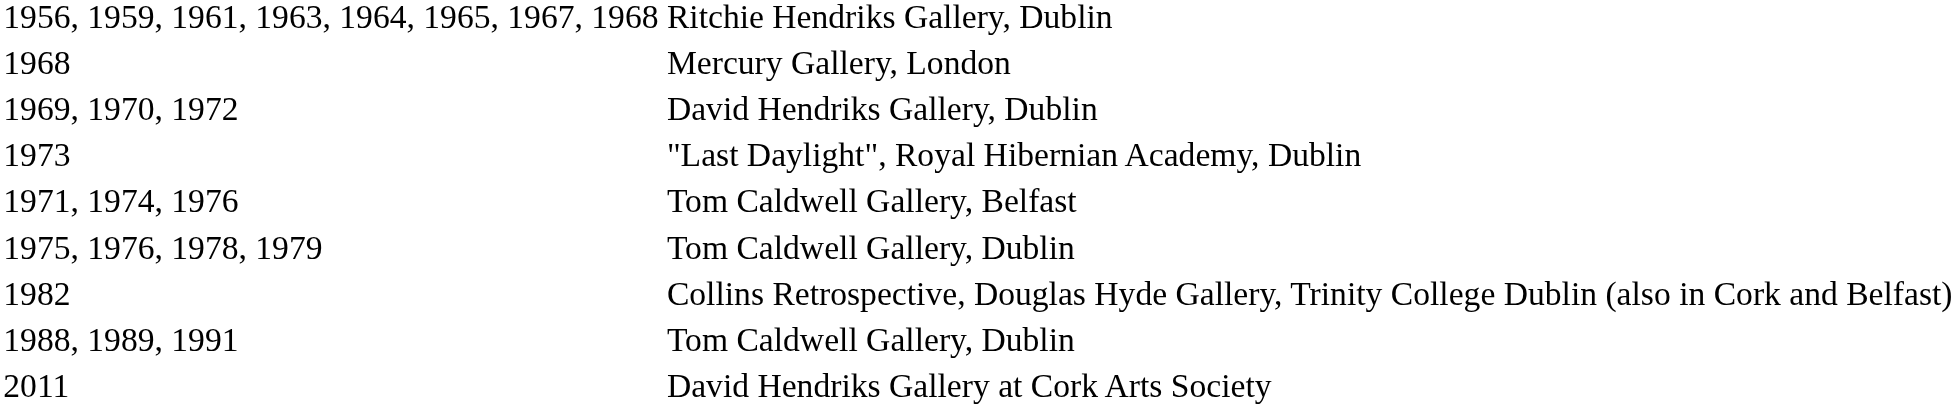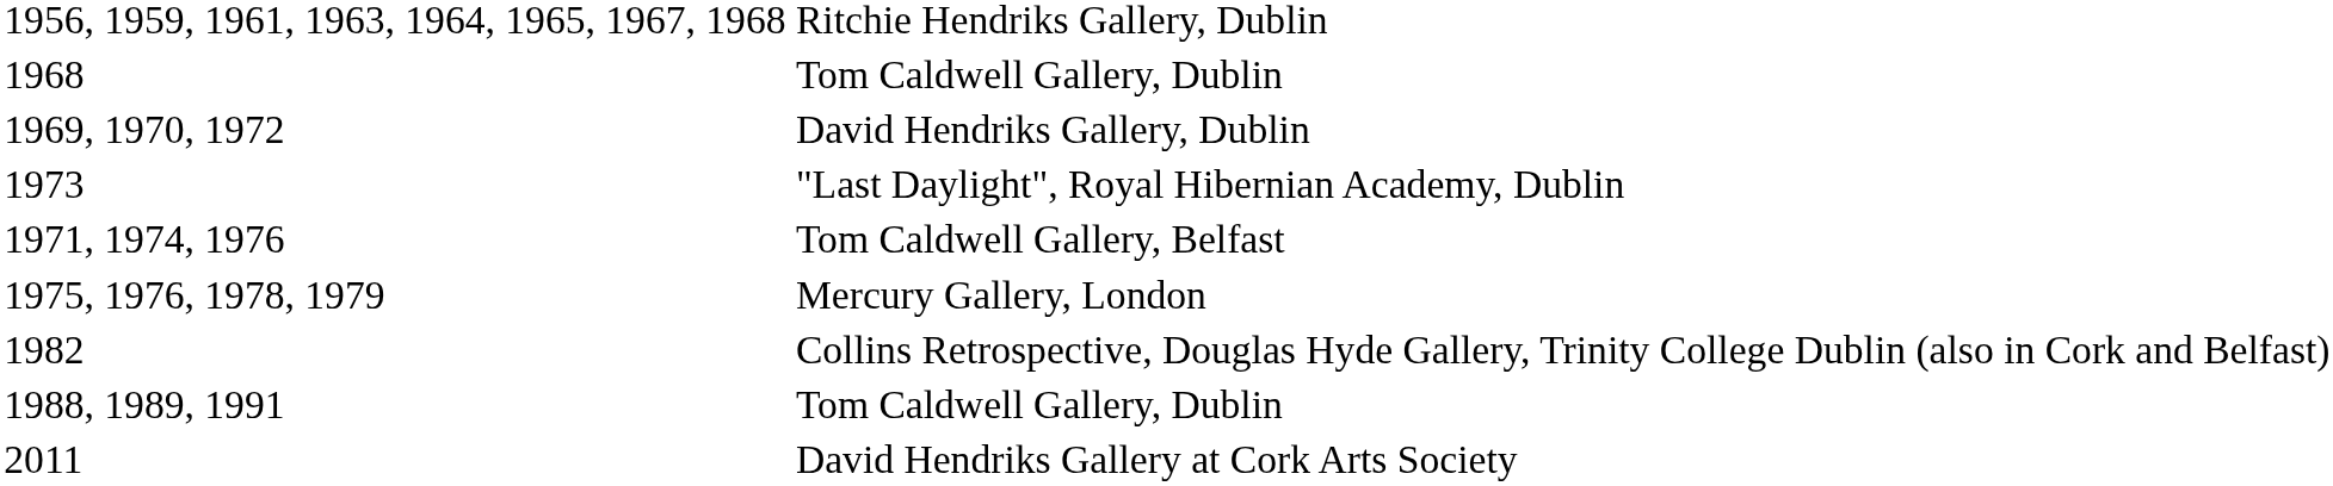1968 | column 2: Mercury Gallery, London -> Tom Caldwell Gallery, Dublin
1975, 1976, 1978, 1979 | column 2: Tom Caldwell Gallery, Dublin -> Mercury Gallery, London
